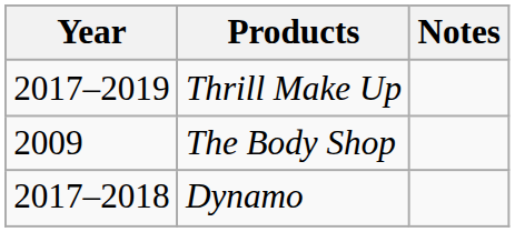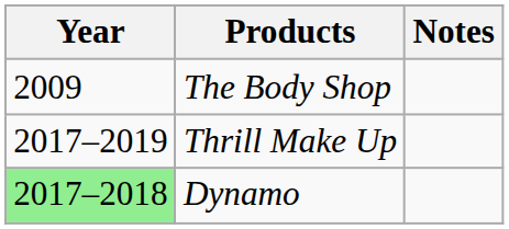rows swapped: The Body Shop <-> Thrill Make Up
Dynamo | Year: no background -> lightgreen background
